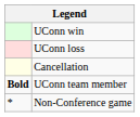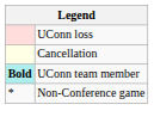- row: UConn win
UConn team member | column 1: no background -> paleturquoise background
